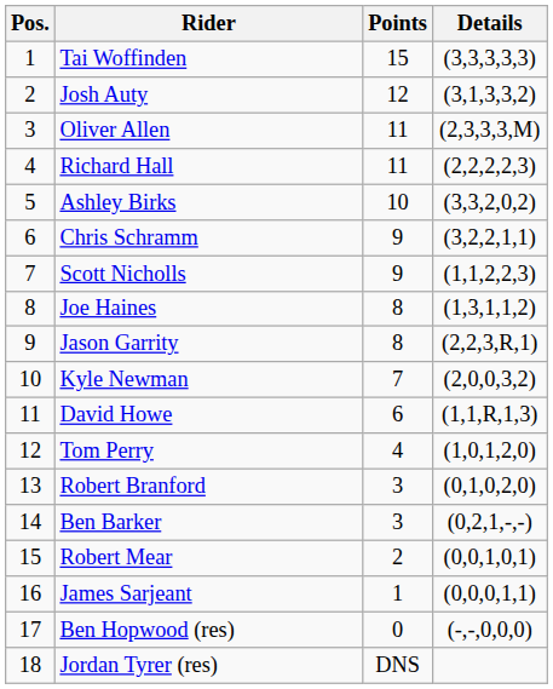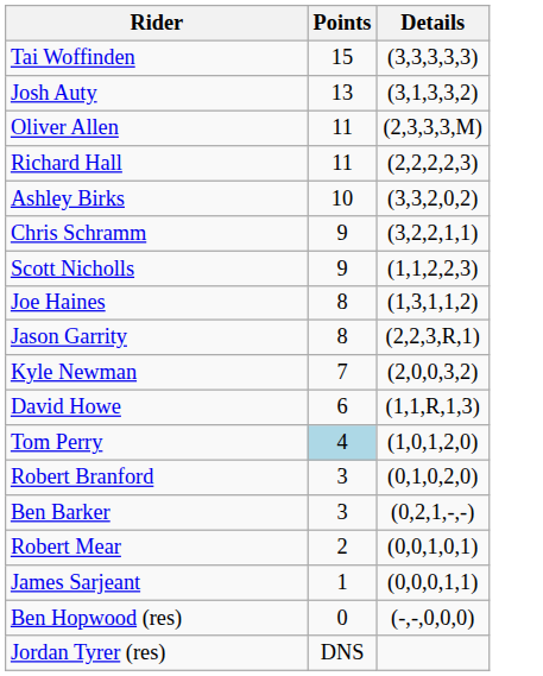- column: Pos. | 1 | 2 | 3 | 4 | 5 | 6 | 7 | 8 | 9 | 10 | 11 | 12 | 13 | 14 | 15 | 16 | 17 | 18
Josh Auty | Points: 12 -> 13
Tom Perry | Points: no background -> lightblue background
